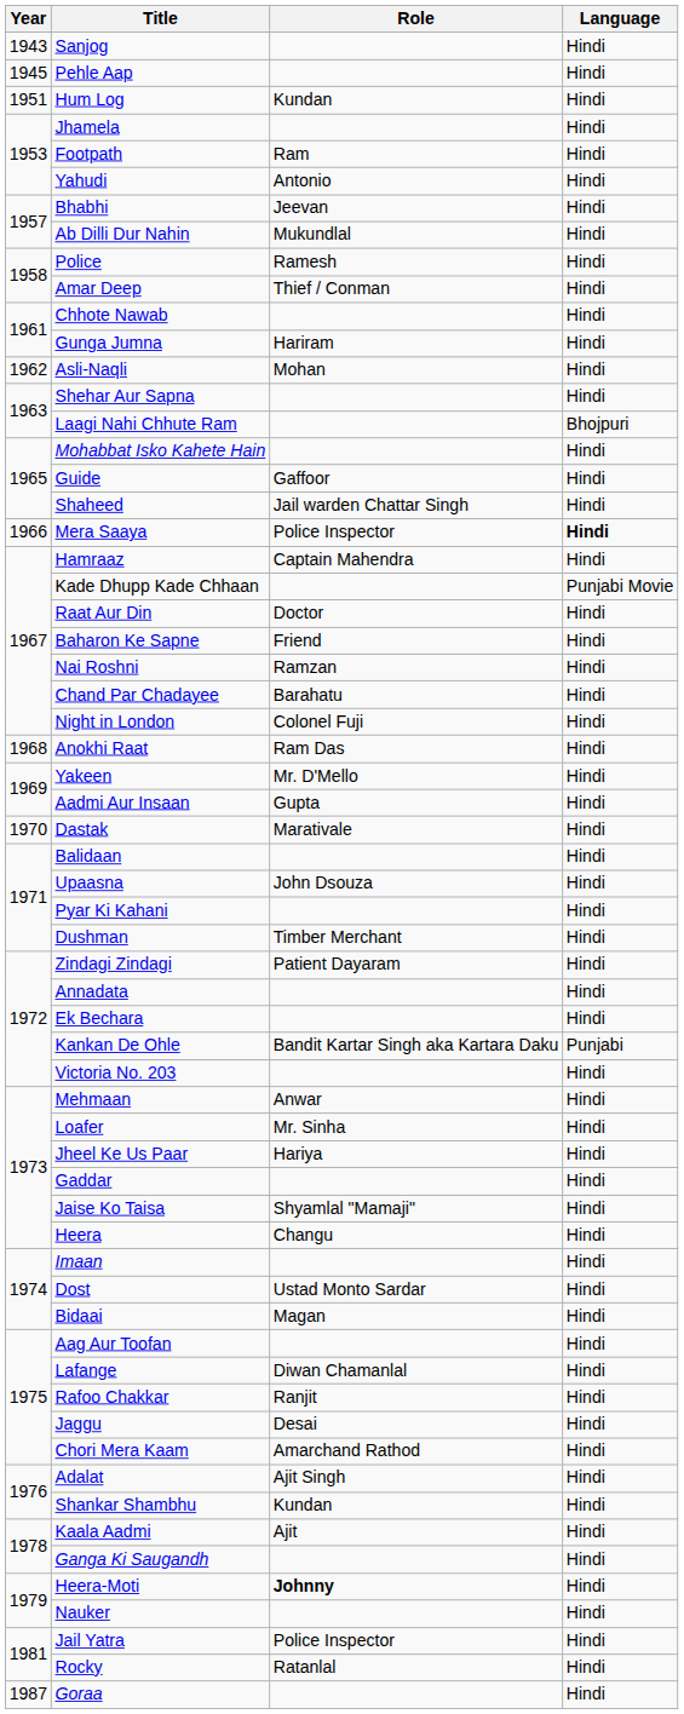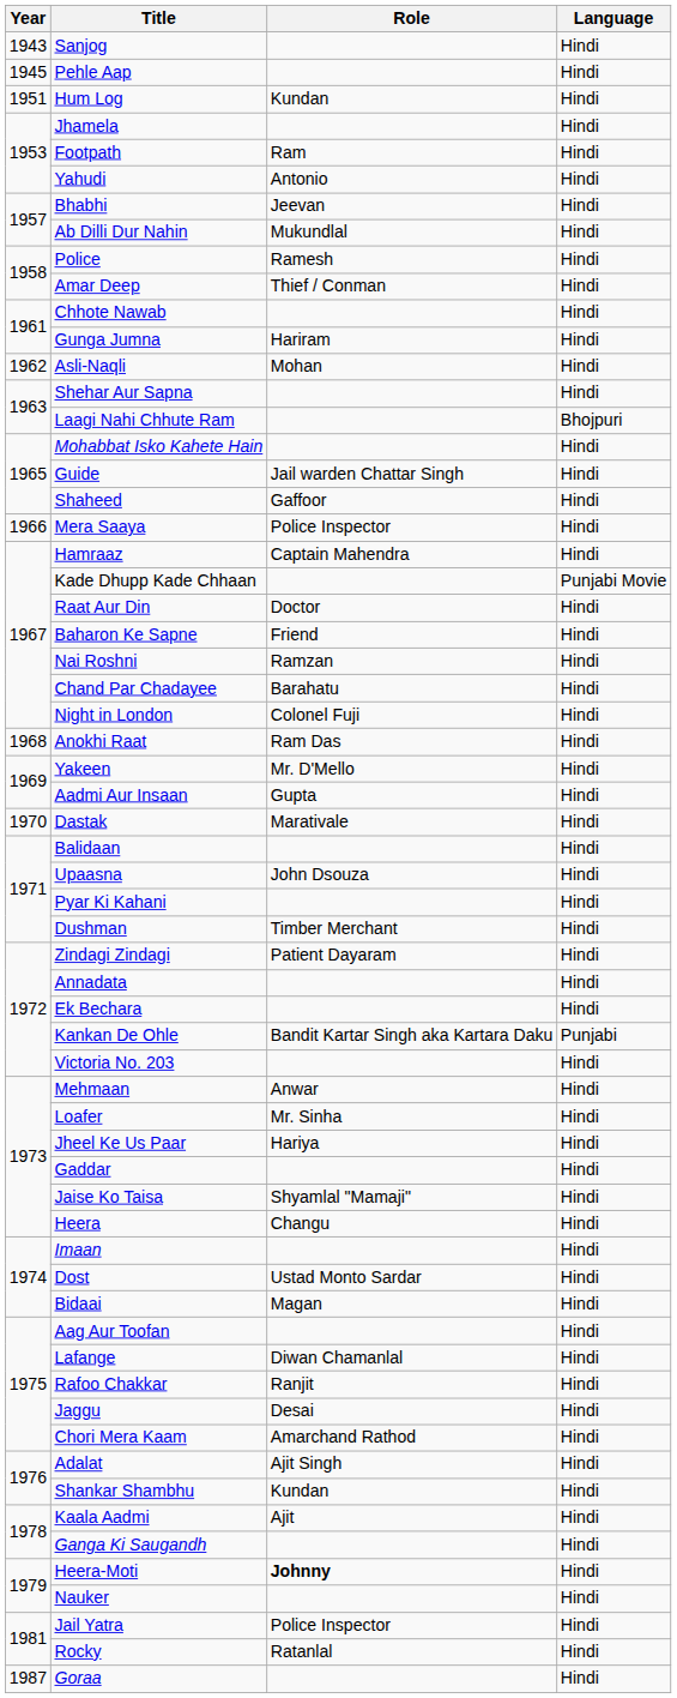Guide | Role: Gaffoor -> Jail warden Chattar Singh
Shaheed | Role: Jail warden Chattar Singh -> Gaffoor
Mera Saaya | Language: bold -> normal
